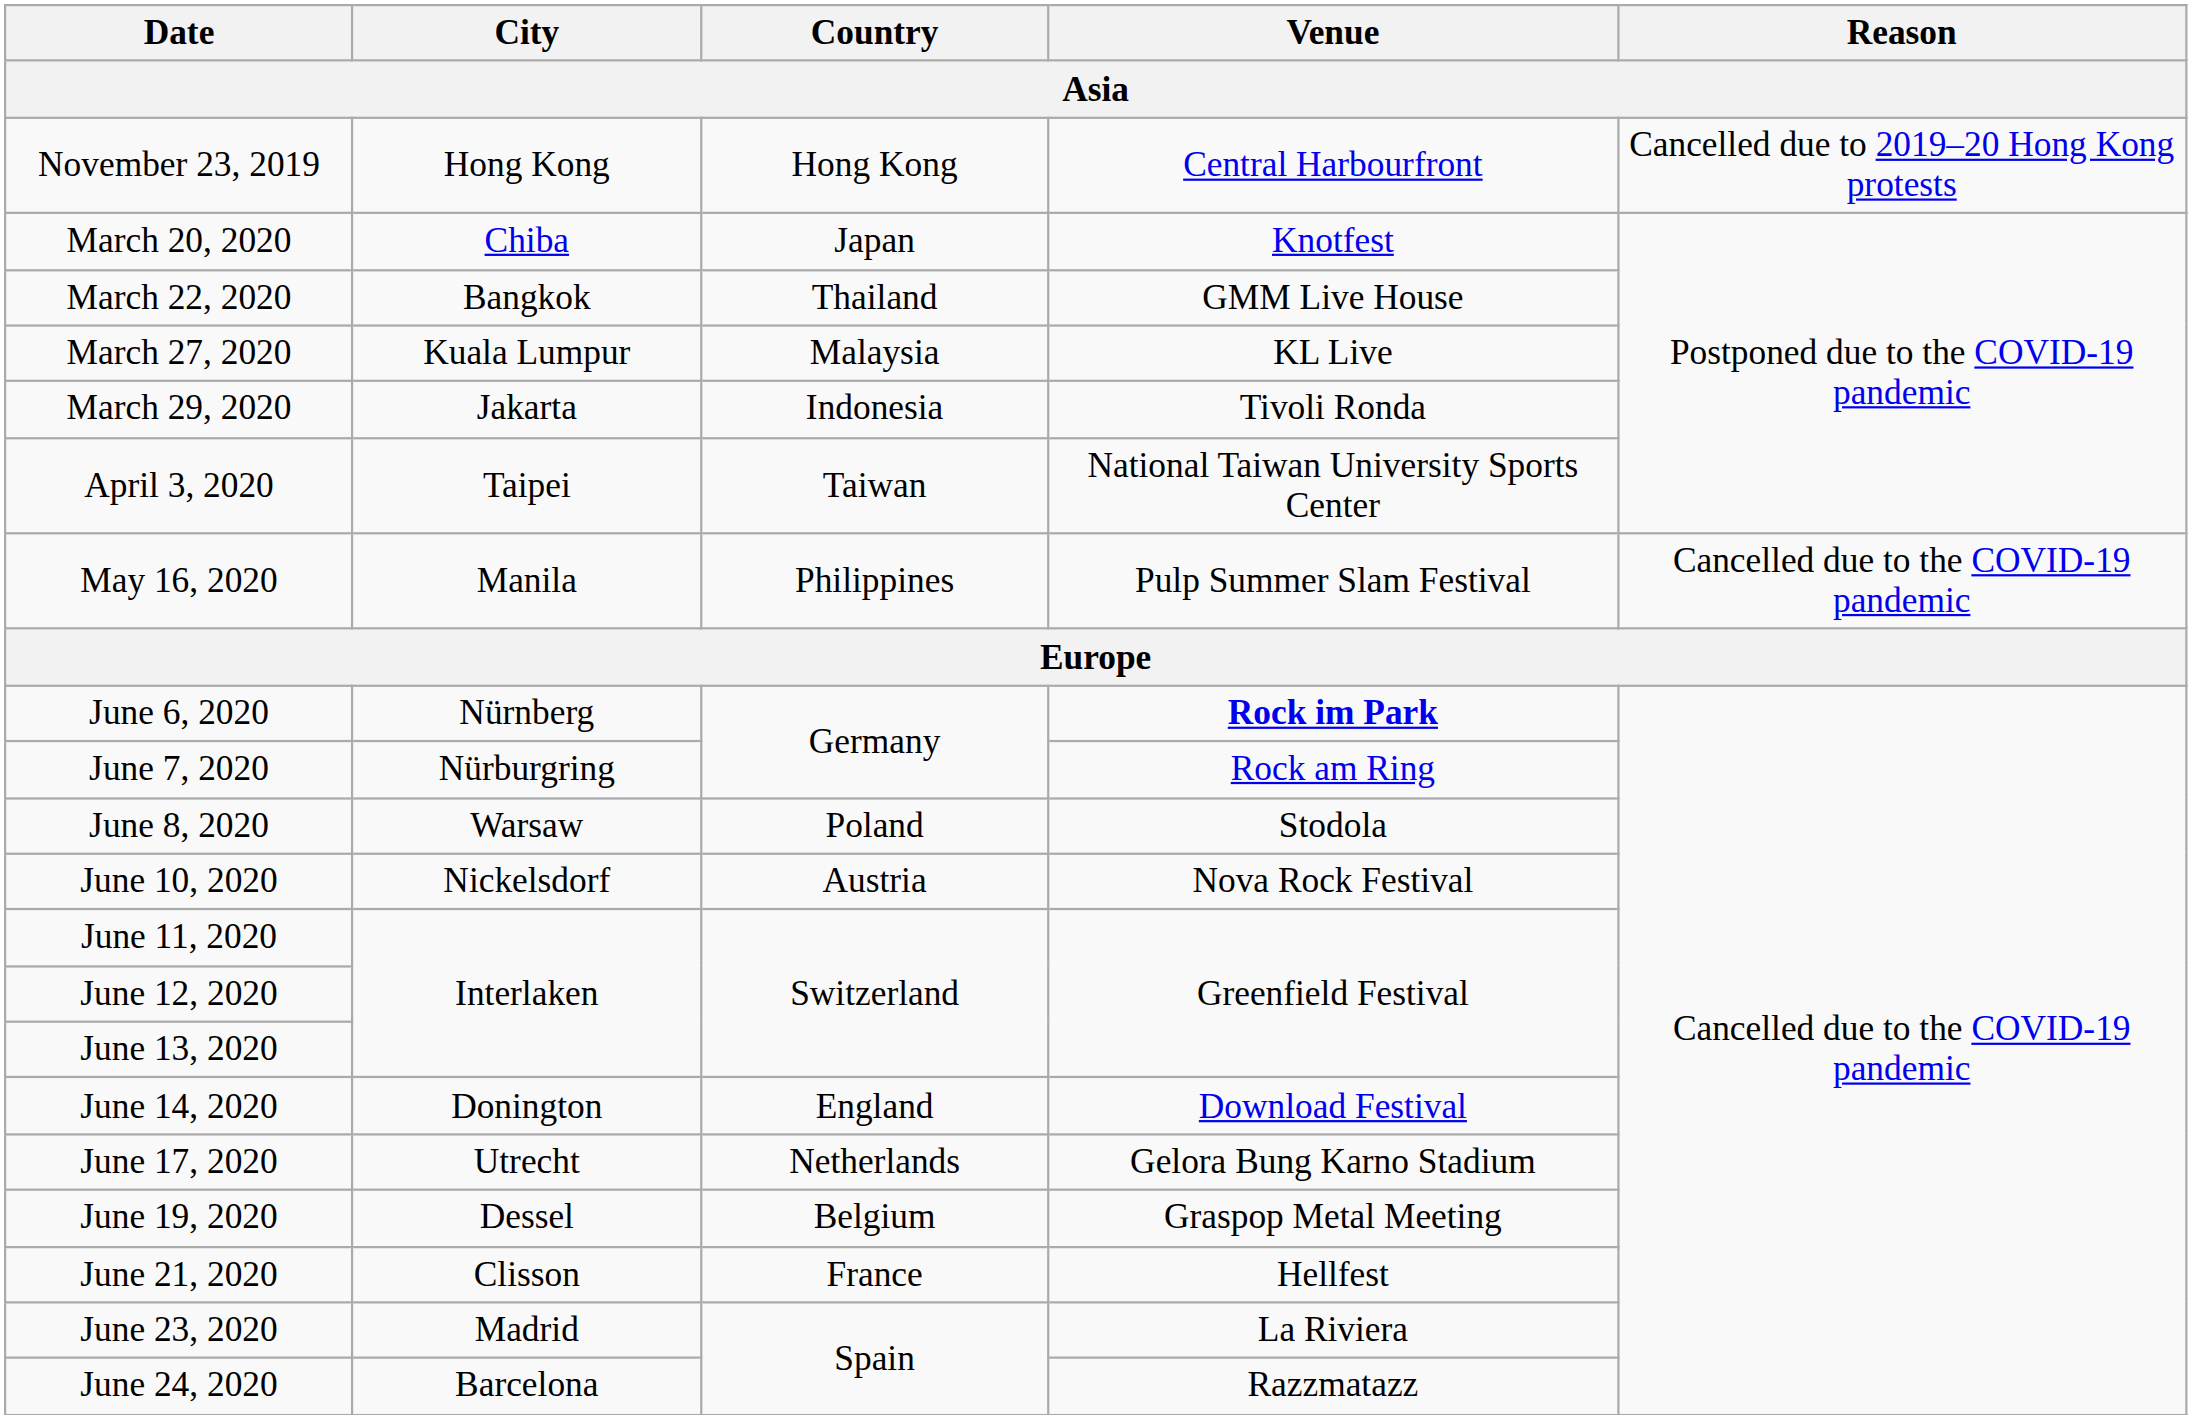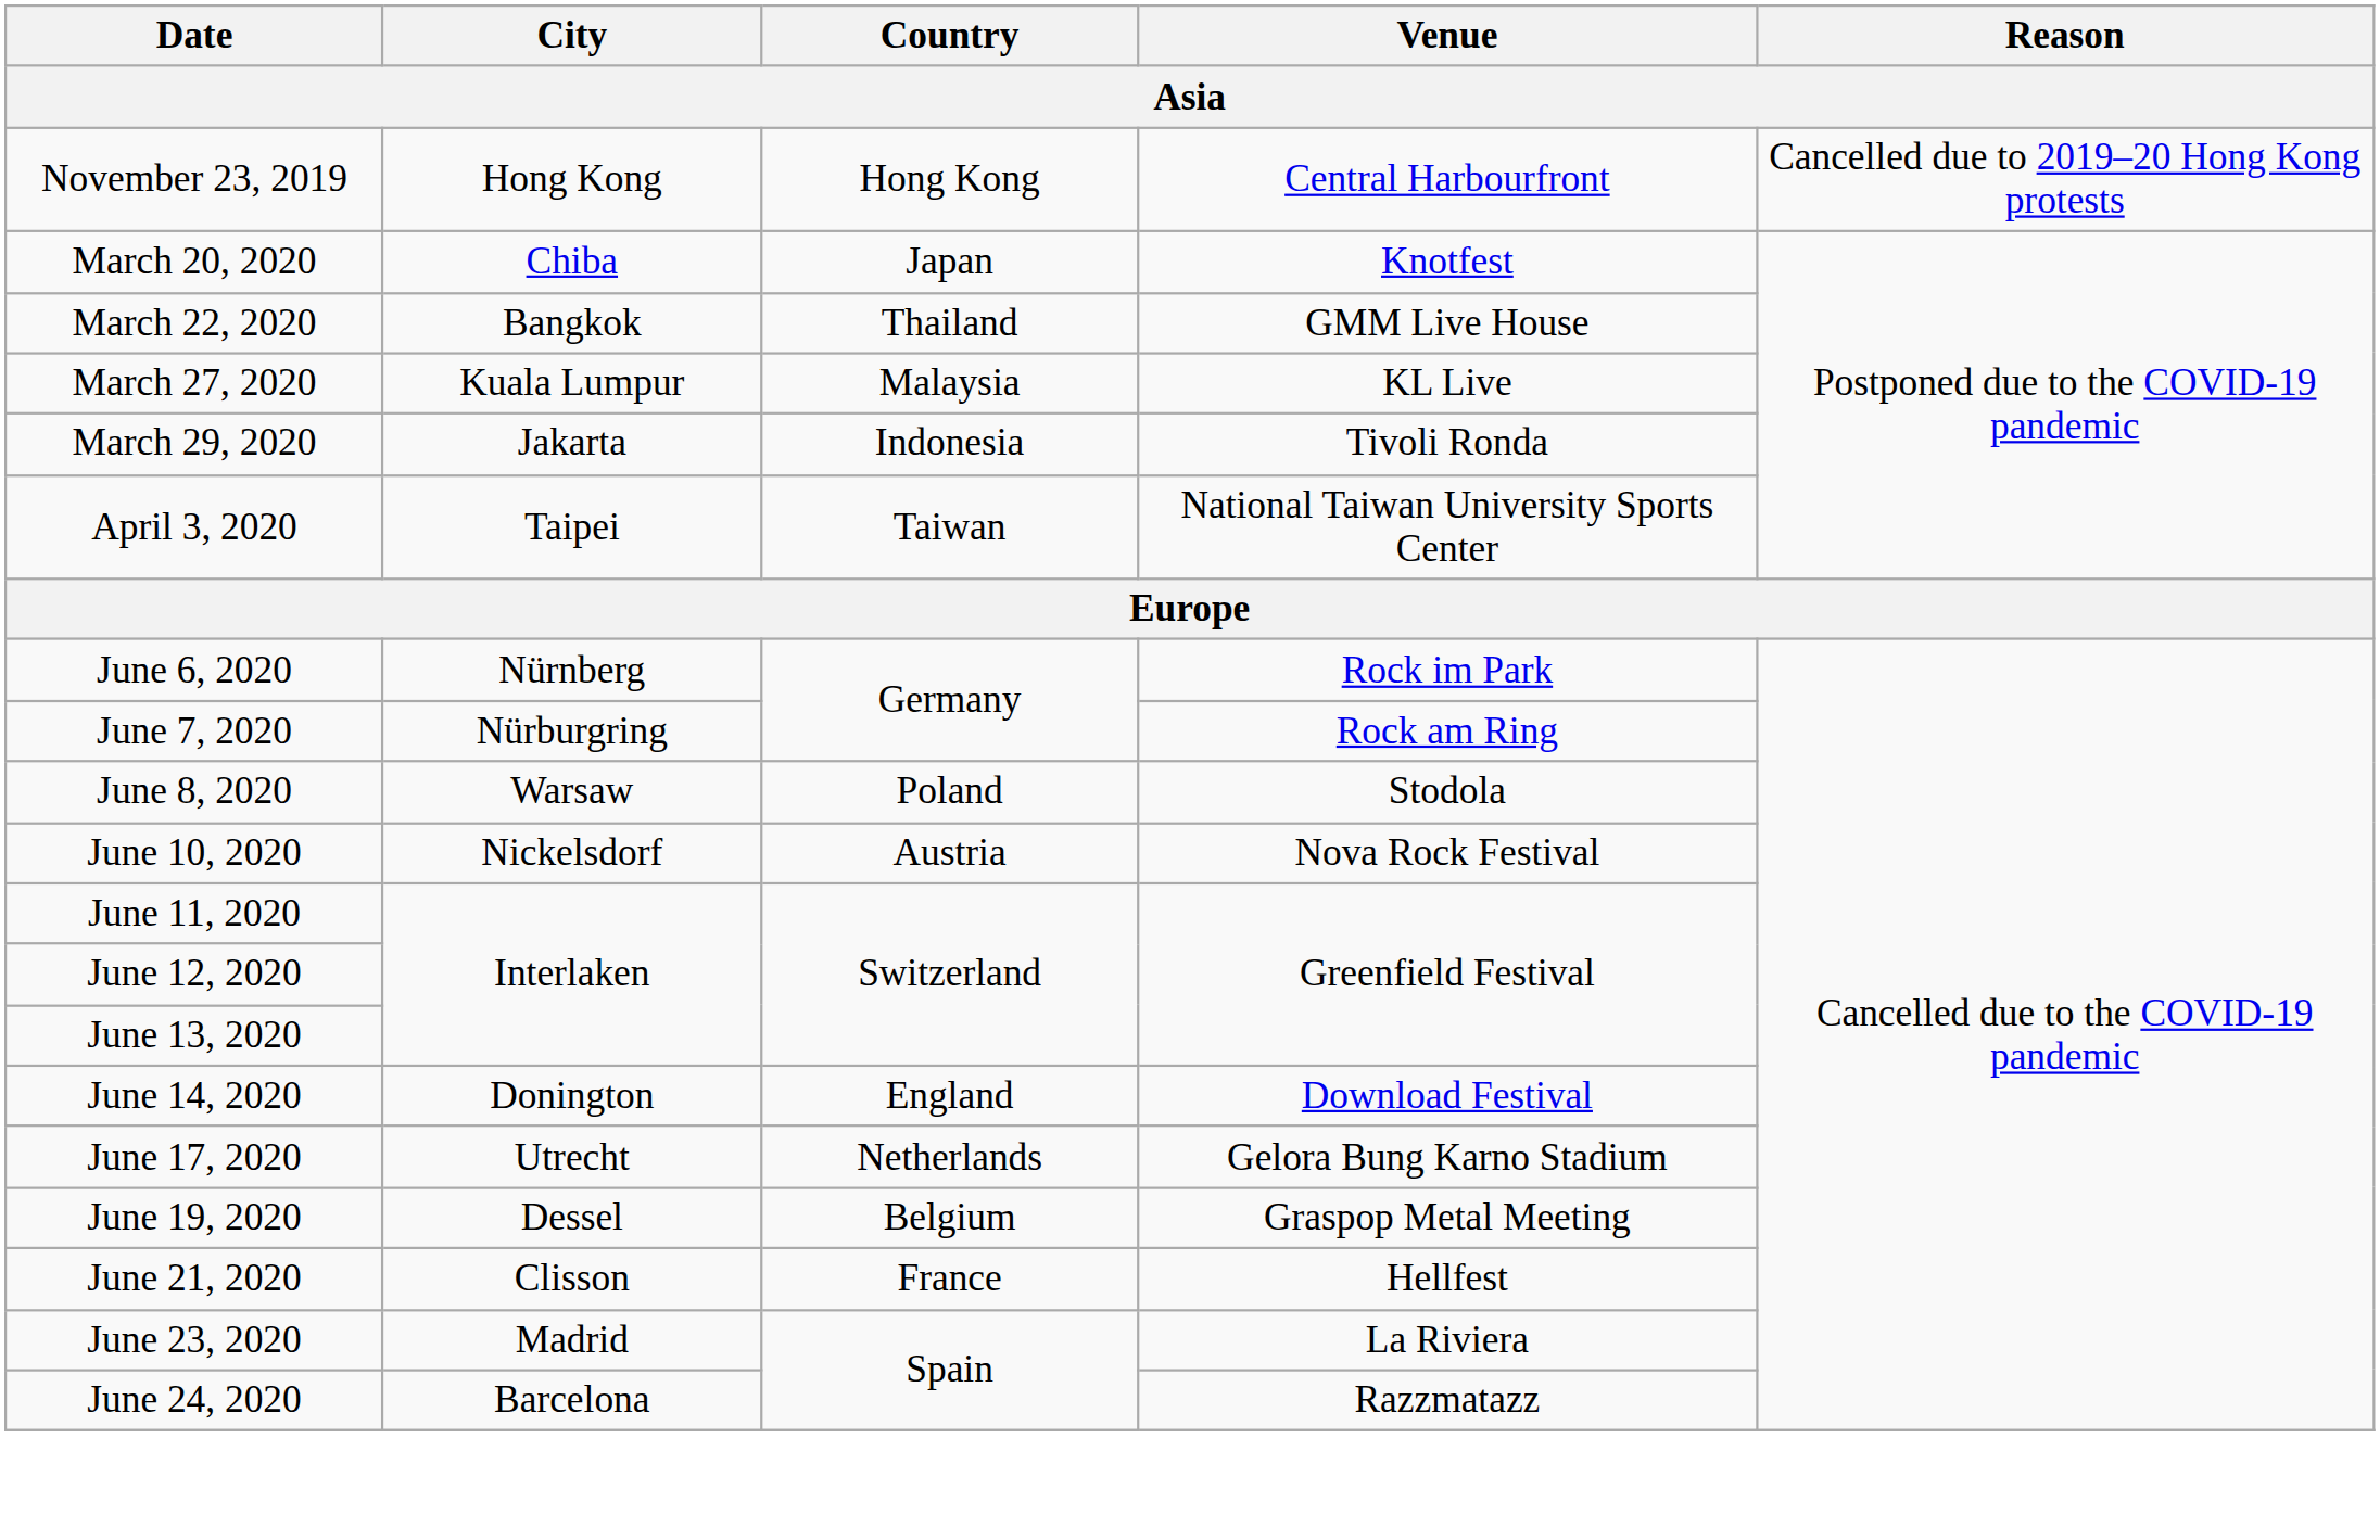- row: May 16, 2020 | Manila | Philippines | Pulp Summer Slam Festival | Cancelled due to the COVID-19 pandemic
June 6, 2020 | Venue: bold -> normal
